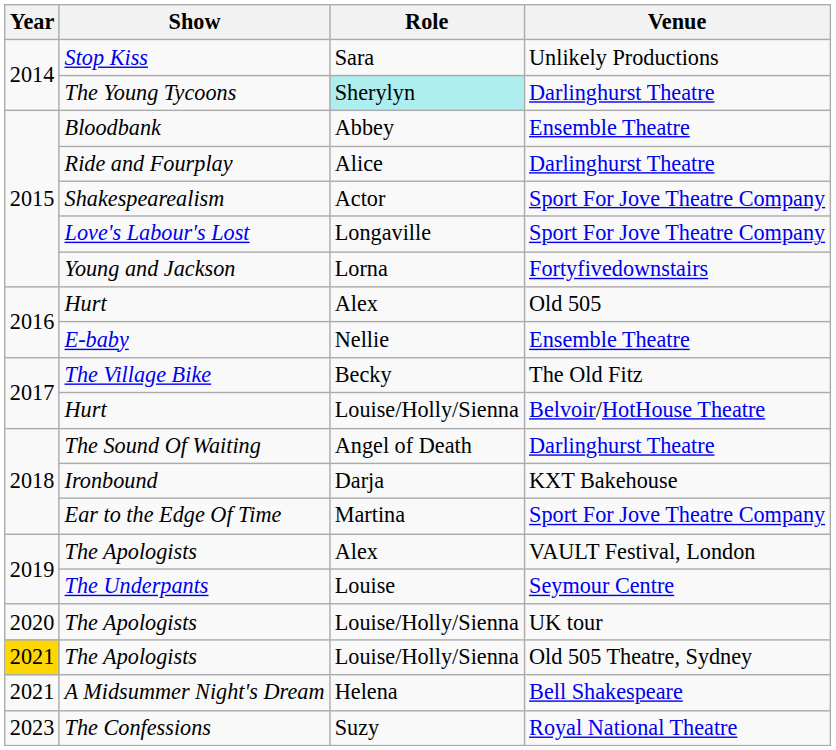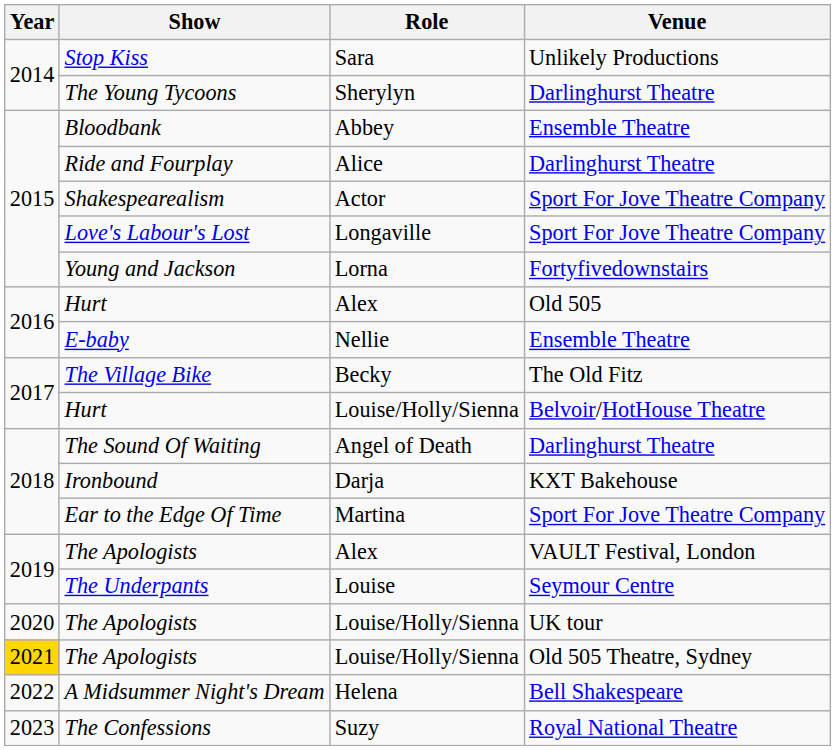The Young Tycoons | Role: paleturquoise background -> no background
A Midsummer Night's Dream | Year: 2021 -> 2022
